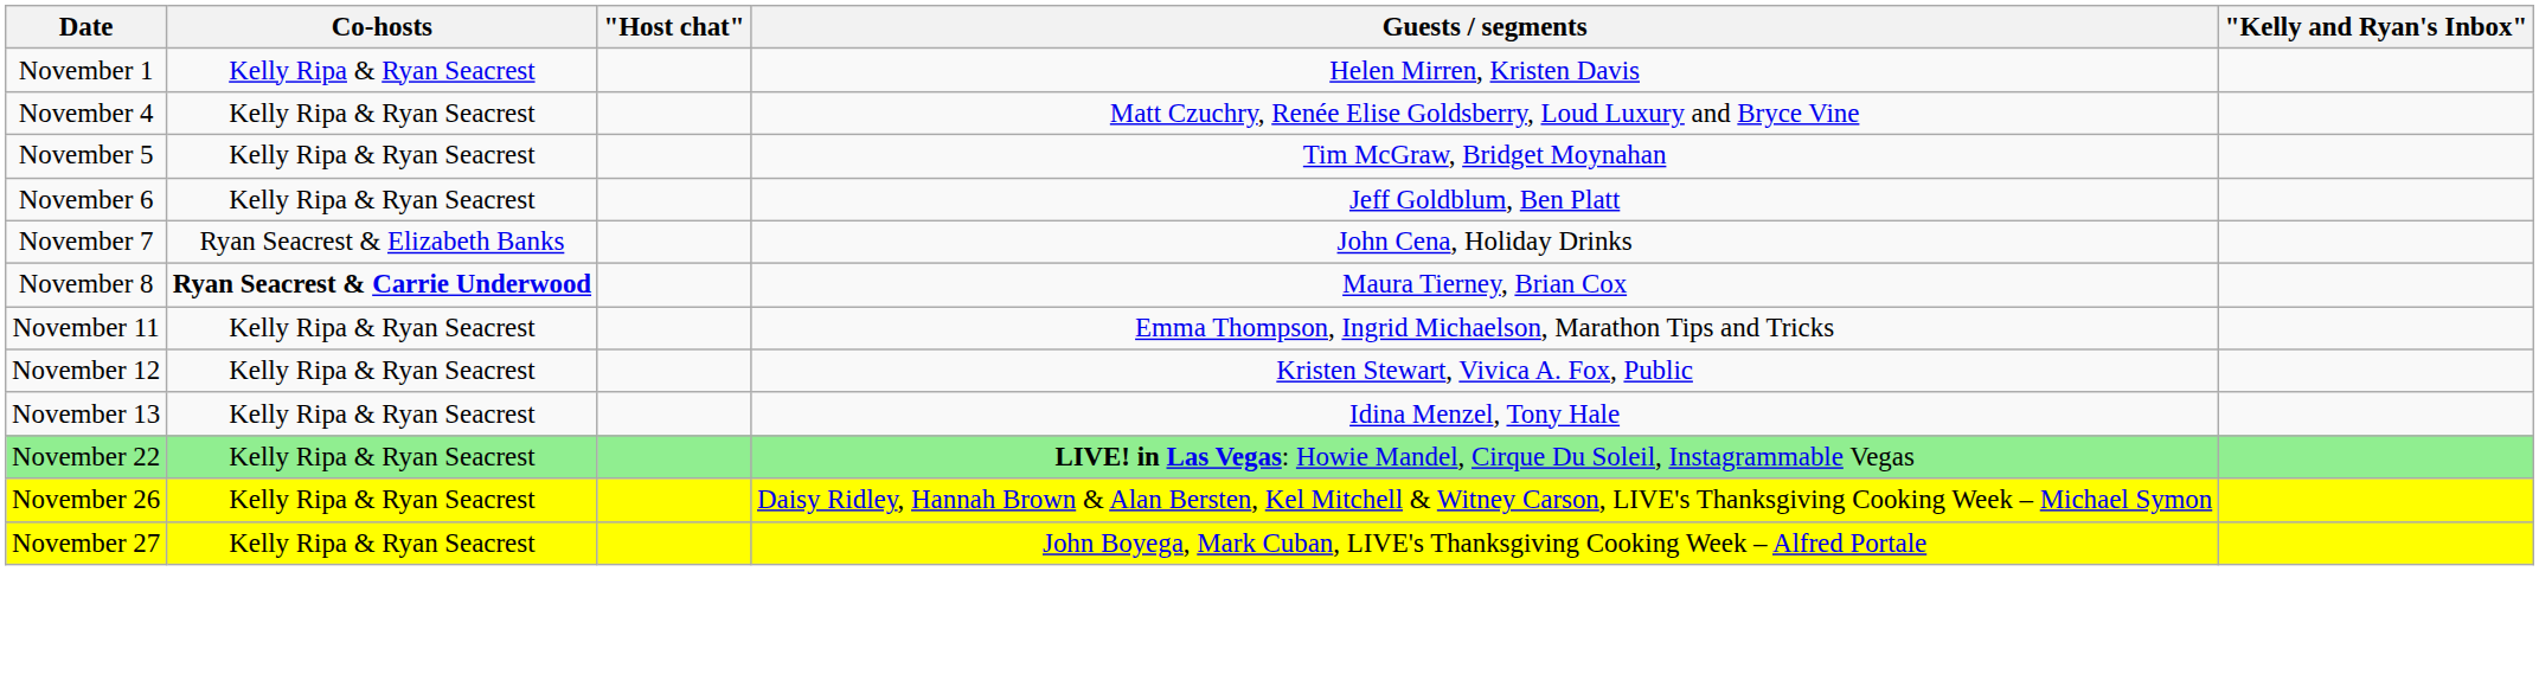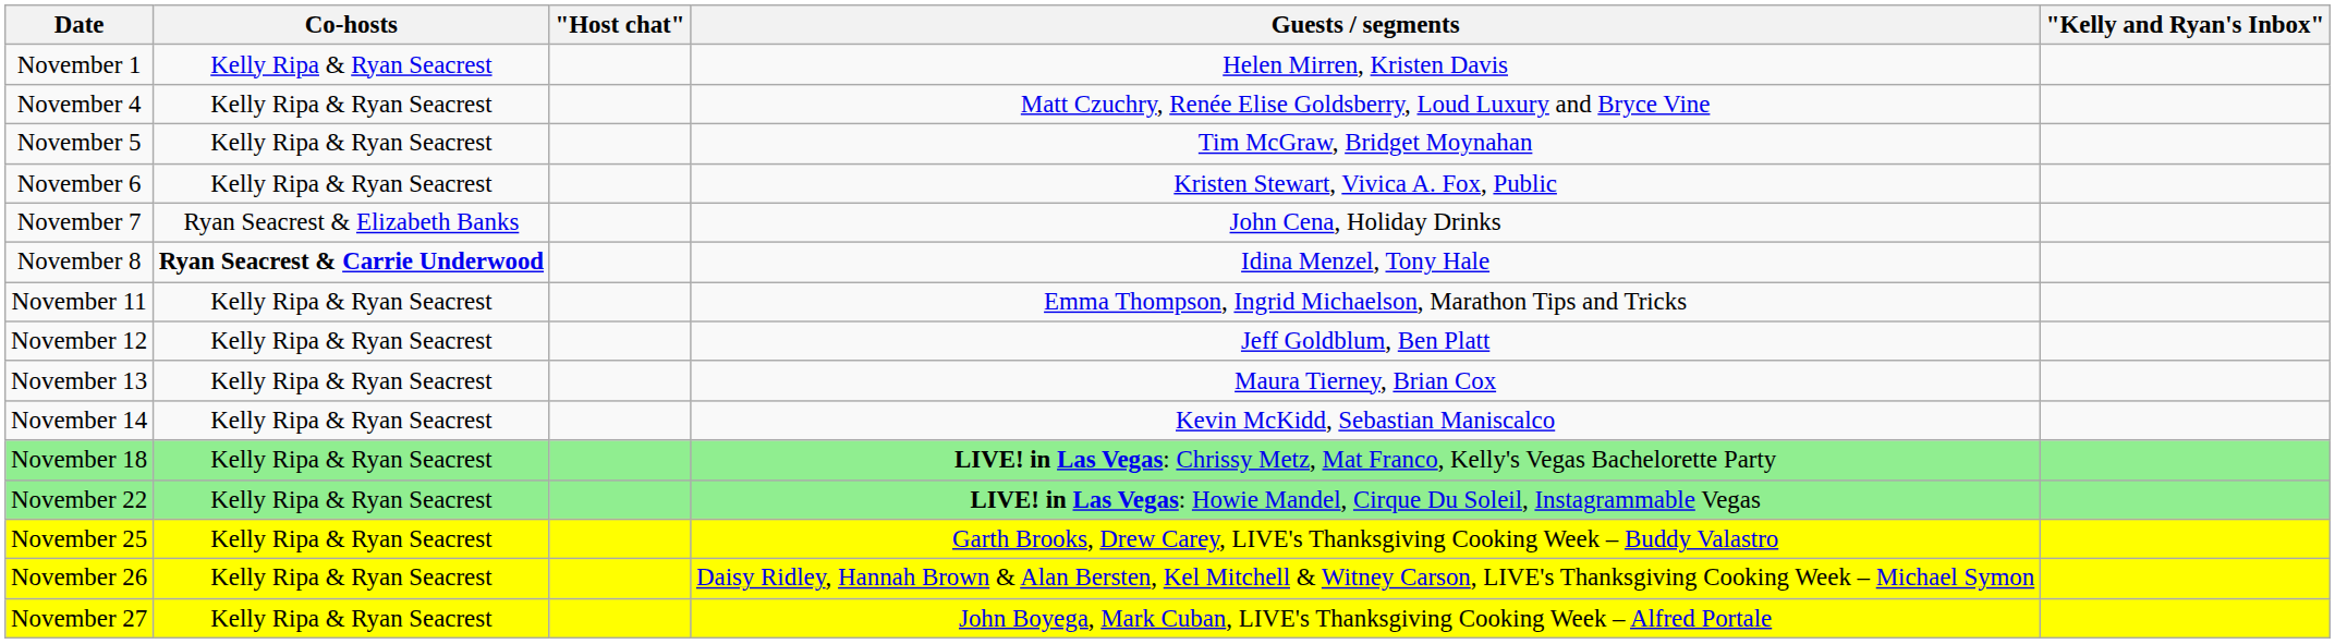November 6 | Guests / segments: Jeff Goldblum, Ben Platt -> Kristen Stewart, Vivica A. Fox, Public
November 8 | Guests / segments: Maura Tierney, Brian Cox -> Idina Menzel, Tony Hale
November 12 | Guests / segments: Kristen Stewart, Vivica A. Fox, Public -> Jeff Goldblum, Ben Platt
November 13 | Guests / segments: Idina Menzel, Tony Hale -> Maura Tierney, Brian Cox
+ row: November 14 | Kelly Ripa & Ryan Seacrest | Kevin McKidd, Sebastian Maniscalco
+ row: November 18 | Kelly Ripa & Ryan Seacrest | LIVE! in Las Vegas: Chrissy Metz, Mat Franco, Kelly's Vegas Bachelorette Party
+ row: November 25 | Kelly Ripa & Ryan Seacrest | Garth Brooks, Drew Carey, LIVE's Thanksgiving Cooking Week – Buddy Valastro
